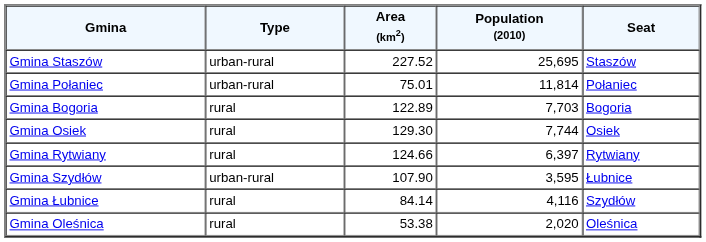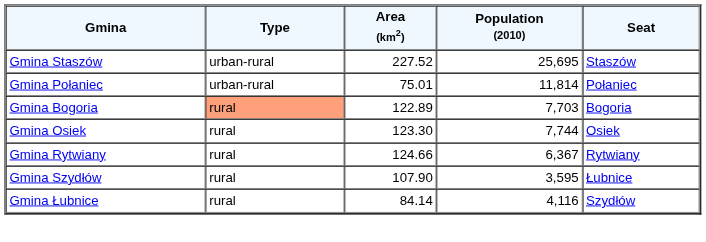Gmina Bogoria | Type: no background -> lightsalmon background
Gmina Osiek | Area (km2): 129.30 -> 123.30
Gmina Rytwiany | Population (2010): 6,397 -> 6,367
Gmina Szydłów | Type: urban-rural -> rural
- row: Gmina Oleśnica | rural | 53.38 | 2,020 | Oleśnica
